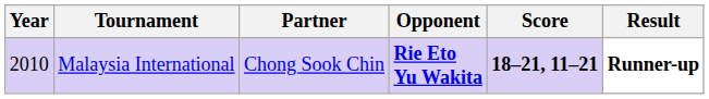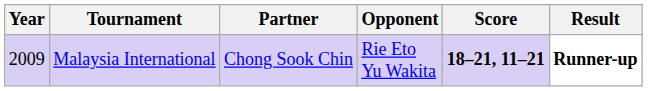Malaysia International | Year: 2010 -> 2009
Malaysia International | Opponent: bold -> normal
